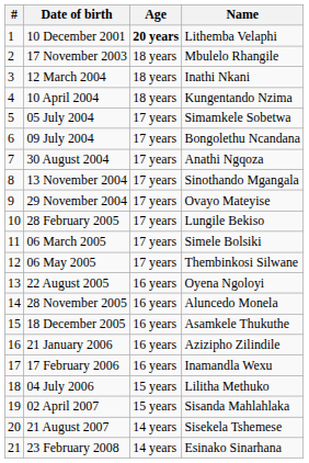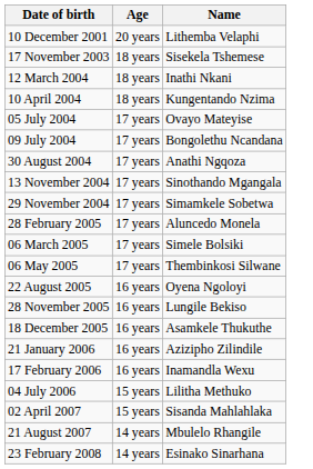- column: # | 1 | 2 | 3 | 4 | 5 | 6 | 7 | 8 | 9 | 10 | 11 | 12 | 13 | 14 | 15 | 16 | 17 | 18 | 19 | 20 | 21
10 December 2001 | Age: bold -> normal
17 November 2003 | Name: Mbulelo Rhangile -> Sisekela Tshemese
05 July 2004 | Name: Simamkele Sobetwa -> Ovayo Mateyise
29 November 2004 | Name: Ovayo Mateyise -> Simamkele Sobetwa
28 February 2005 | Name: Lungile Bekiso -> Aluncedo Monela
28 November 2005 | Name: Aluncedo Monela -> Lungile Bekiso
21 August 2007 | Name: Sisekela Tshemese -> Mbulelo Rhangile
